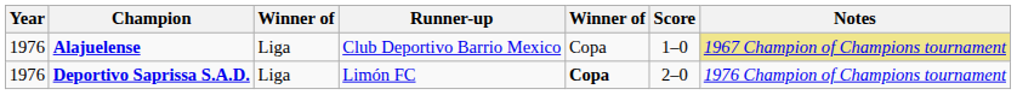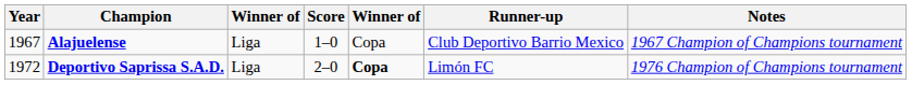columns swapped: Runner-up <-> Score
Alajuelense | Year: 1976 -> 1967
Alajuelense | Notes: khaki background -> no background
Deportivo Saprissa S.A.D. | Year: 1976 -> 1972
